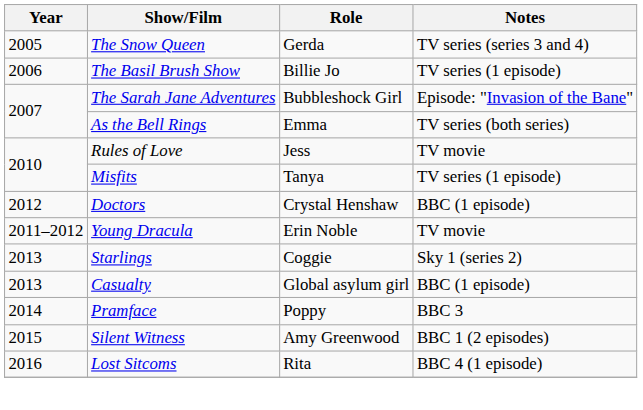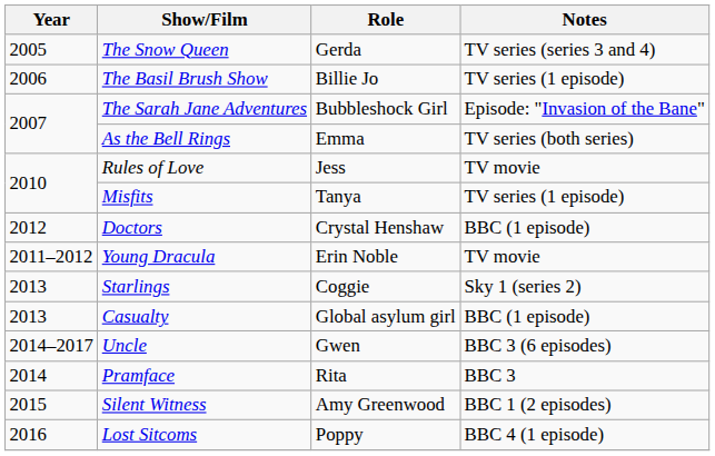+ row: 2014–2017 | Uncle | Gwen | BBC 3 (6 episodes)
Pramface | Role: Poppy -> Rita
Lost Sitcoms | Role: Rita -> Poppy
